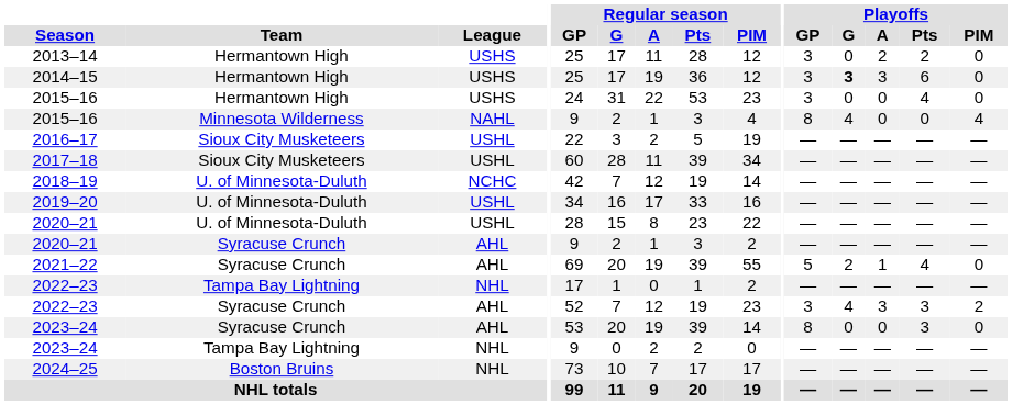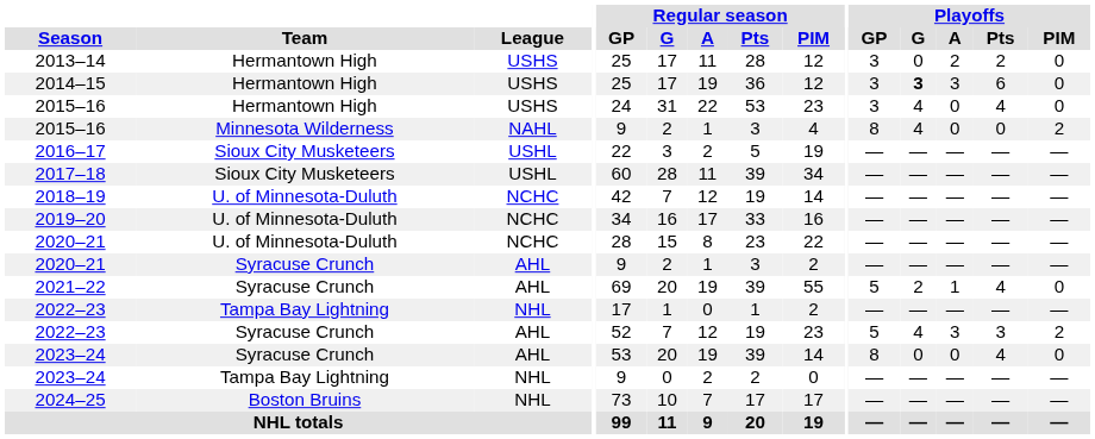2015–16 / Hermantown High | Playoffs / G: 0 -> 4
2015–16 / Minnesota Wilderness | Playoffs / PIM: 4 -> 2
2019–20 | League: USHL -> NCHC
2020–21 / U. of Minnesota-Duluth | League: USHL -> NCHC
2022–23 / Syracuse Crunch | Playoffs / GP: 3 -> 5
2023–24 / Syracuse Crunch | Playoffs / Pts: 3 -> 4
